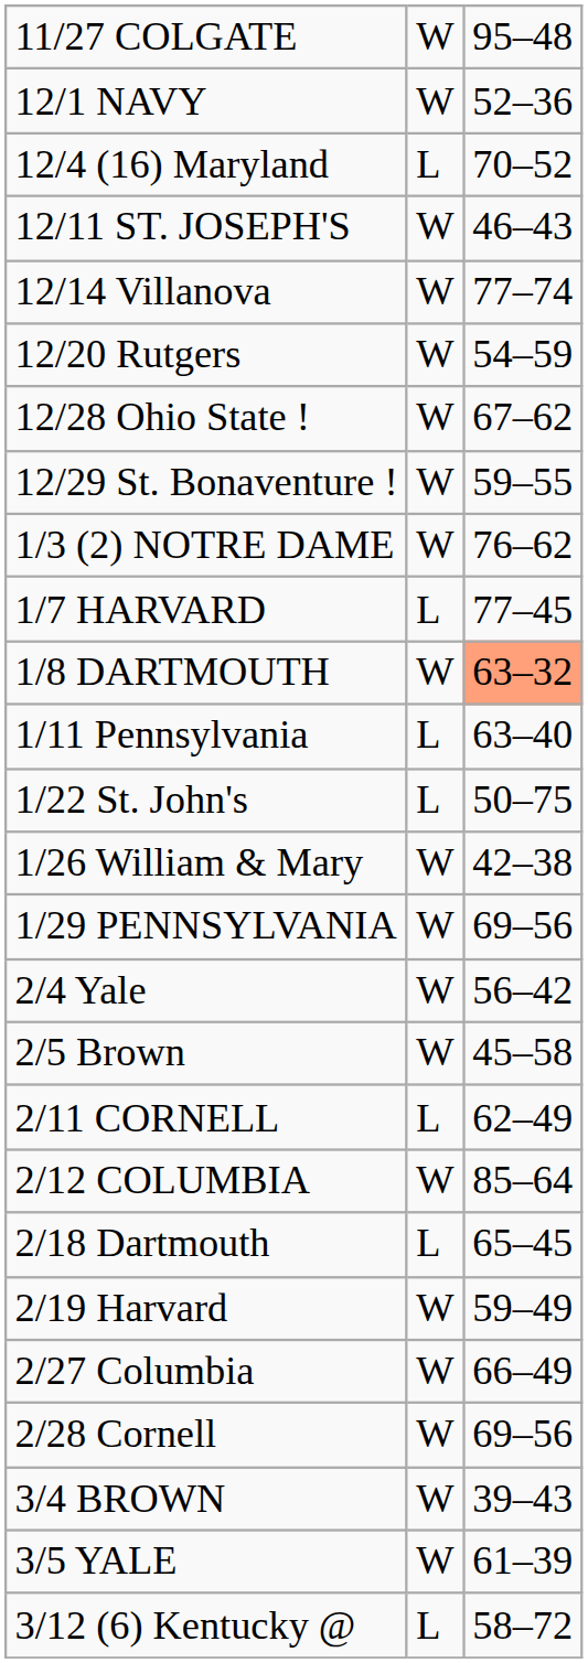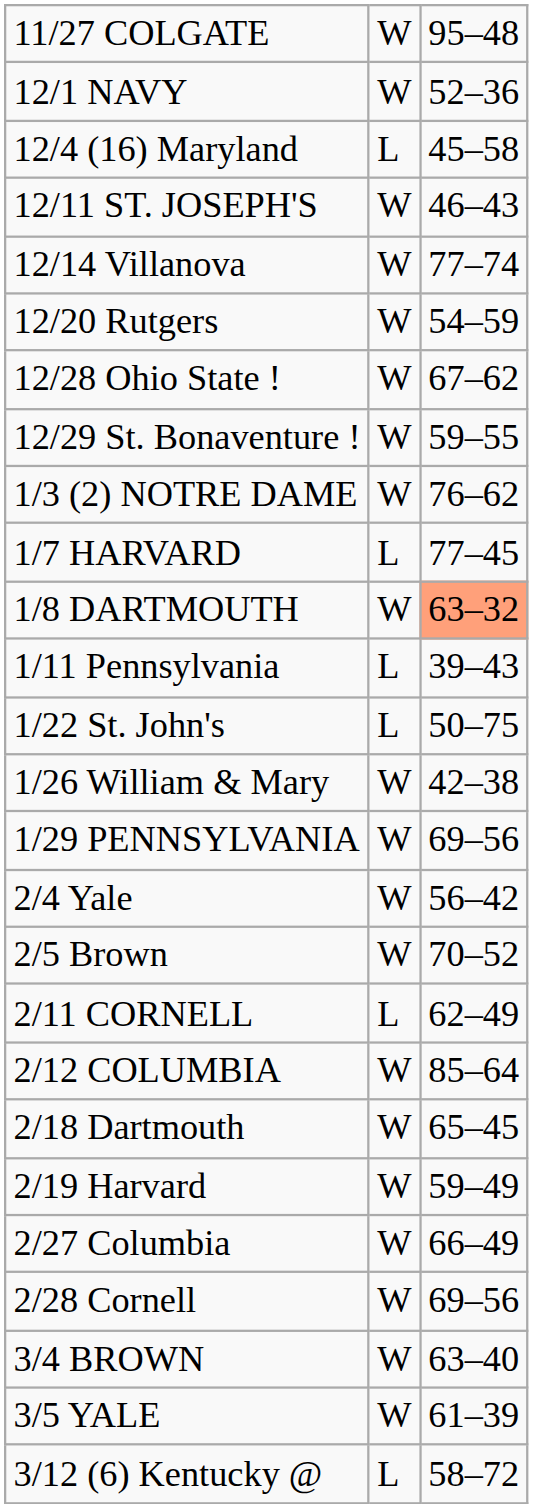12/4 (16) Maryland | column 3: 70–52 -> 45–58
1/11 Pennsylvania | column 3: 63–40 -> 39–43
2/5 Brown | column 3: 45–58 -> 70–52
2/18 Dartmouth | column 2: L -> W
3/4 BROWN | column 3: 39–43 -> 63–40
